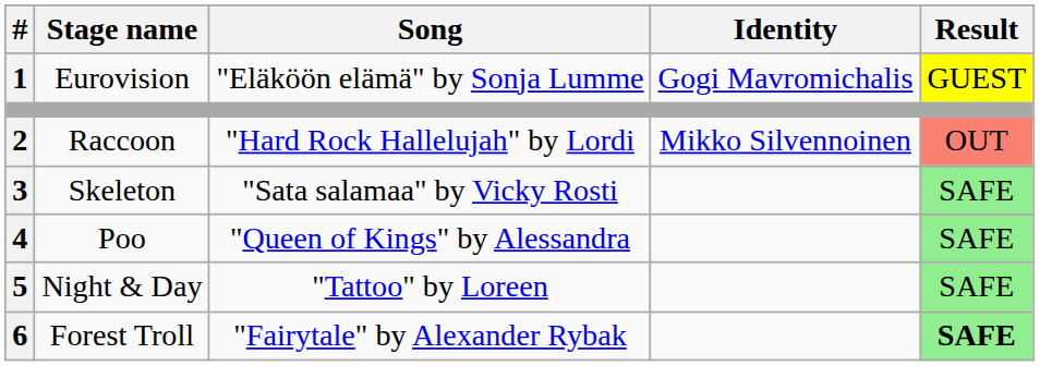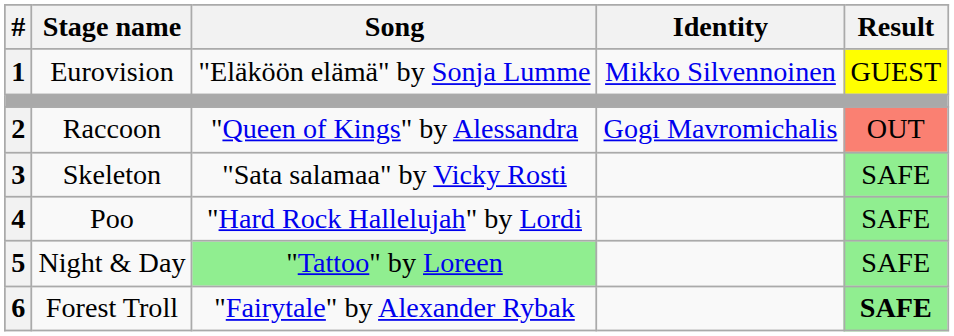Eurovision | Identity: Gogi Mavromichalis -> Mikko Silvennoinen
Raccoon | Song: "Hard Rock Hallelujah" by Lordi -> "Queen of Kings" by Alessandra
Raccoon | Identity: Mikko Silvennoinen -> Gogi Mavromichalis
Poo | Song: "Queen of Kings" by Alessandra -> "Hard Rock Hallelujah" by Lordi
Night & Day | Song: no background -> lightgreen background
